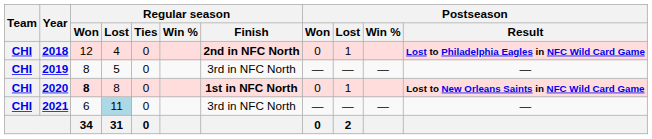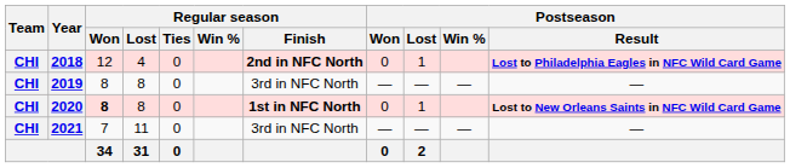2019 | Regular season / Lost: 5 -> 8
2021 | Regular season / Won: 6 -> 7
2021 | Regular season / Lost: lightblue background -> no background
